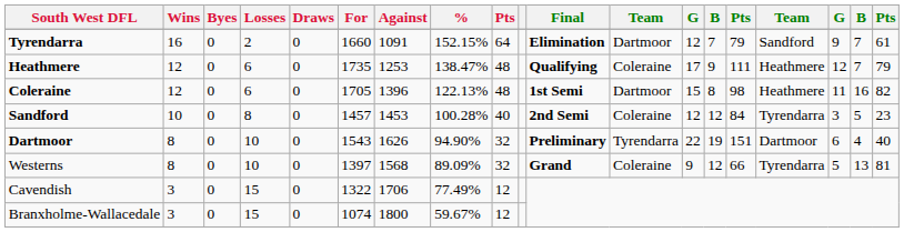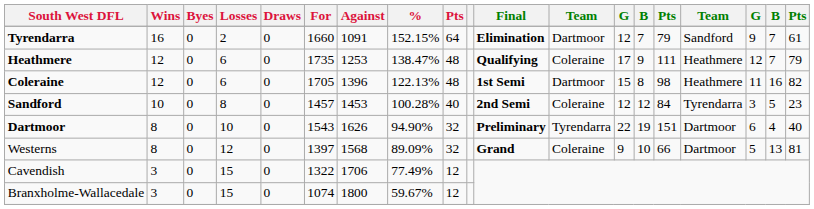Westerns | Losses: 10 -> 12
Westerns | column 14: 12 -> 10
Westerns | column 16: Tyrendarra -> Dartmoor
